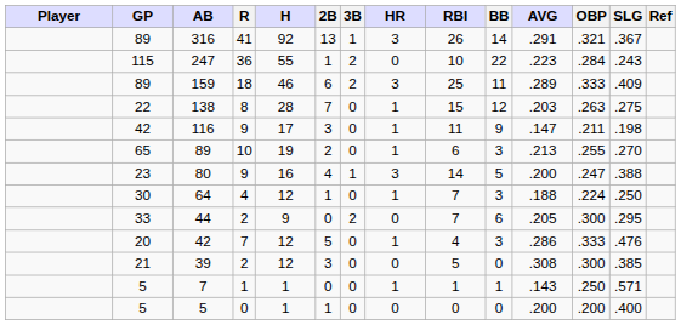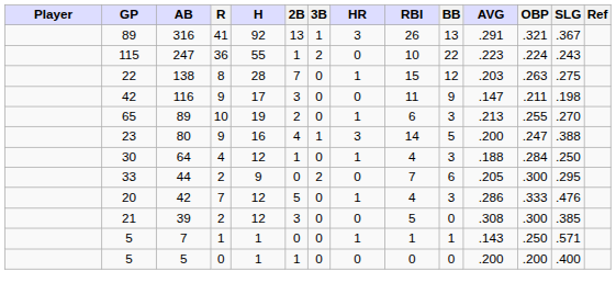316 | BB: 14 -> 13
247 | OBP: .284 -> .224
- row: 89 | 159 | 18 | 46 | 6 | 2 | 3 | 25 | 11 | .289 | .333 | .409
116 | HR: 1 -> 0
64 | RBI: 7 -> 4
64 | OBP: .224 -> .284
